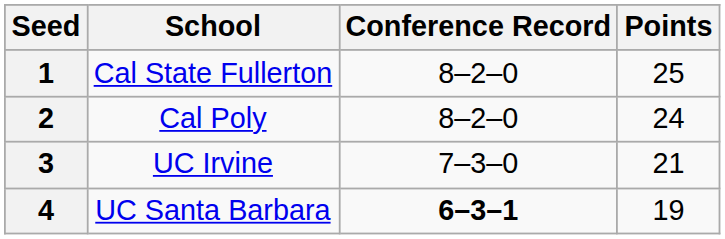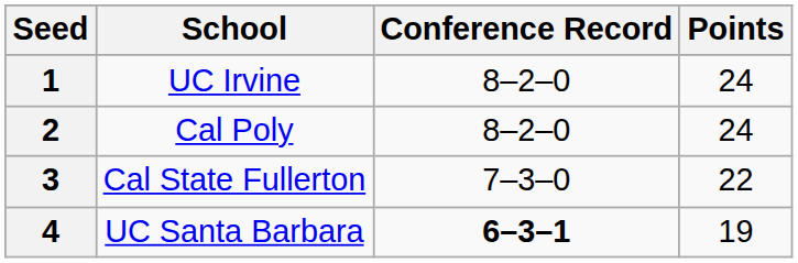1 | School: Cal State Fullerton -> UC Irvine
1 | Points: 25 -> 24
3 | School: UC Irvine -> Cal State Fullerton
3 | Points: 21 -> 22
